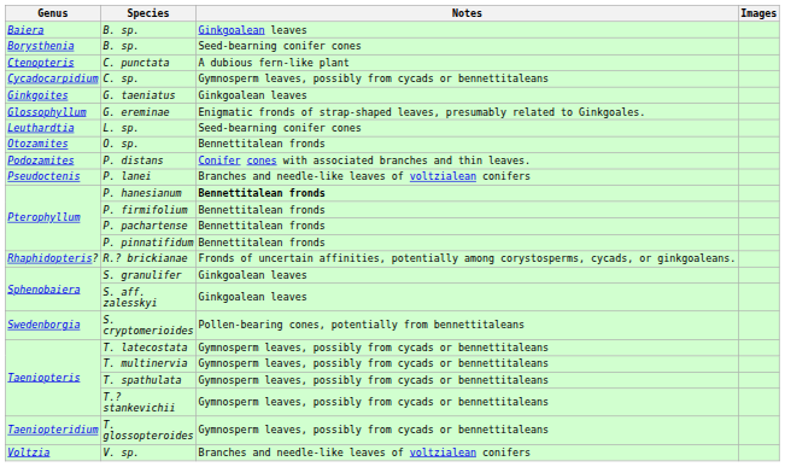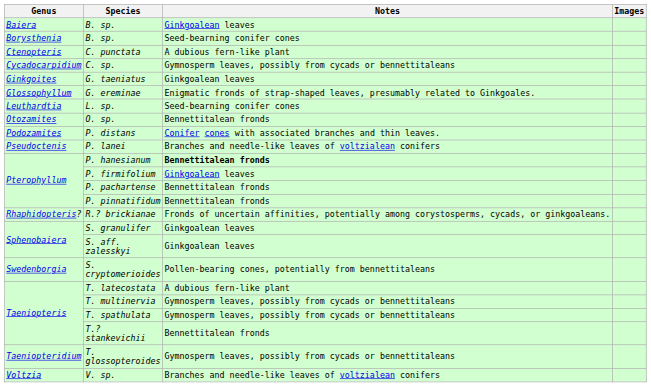P. firmifolium | Notes: Bennettitalean fronds -> Ginkgoalean leaves
T. latecostata | Notes: Gymnosperm leaves, possibly from cycads or bennettitaleans -> A dubious fern-like plant
T.? stankevichii | Notes: Gymnosperm leaves, possibly from cycads or bennettitaleans -> Bennettitalean fronds
